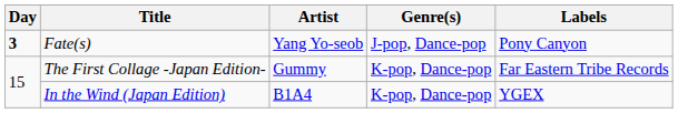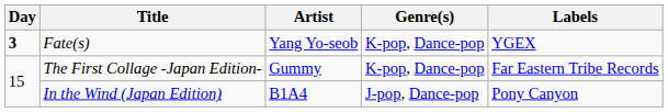Fate(s) | Genre(s): J-pop, Dance-pop -> K-pop, Dance-pop
Fate(s) | Labels: Pony Canyon -> YGEX
In the Wind (Japan Edition) | Genre(s): K-pop, Dance-pop -> J-pop, Dance-pop
In the Wind (Japan Edition) | Labels: YGEX -> Pony Canyon
